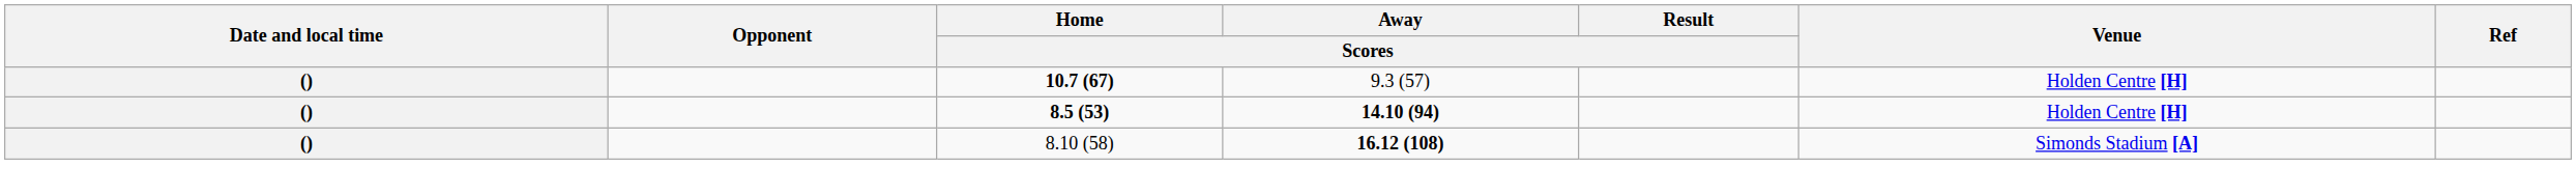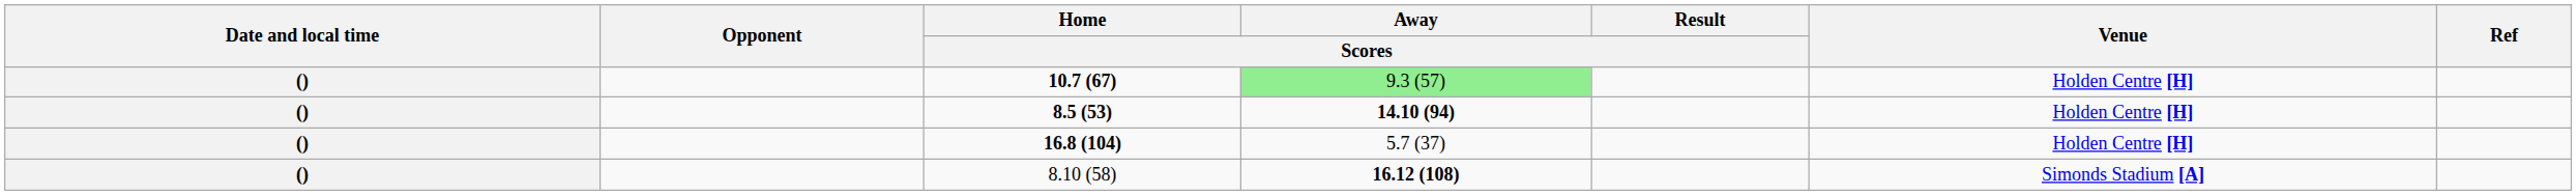10.7 (67) | Away / Scores: no background -> lightgreen background
+ row: () | 16.8 (104) | 5.7 (37) | Holden Centre [H]
